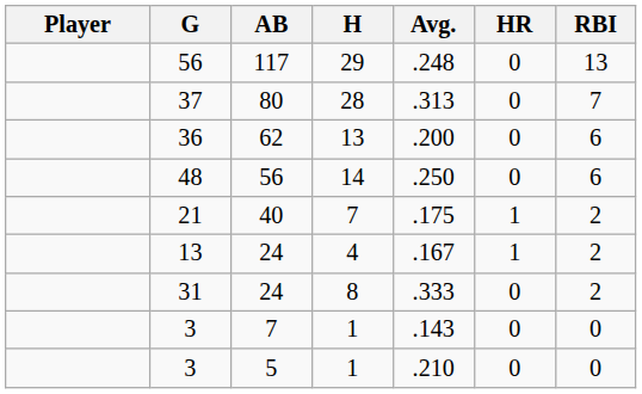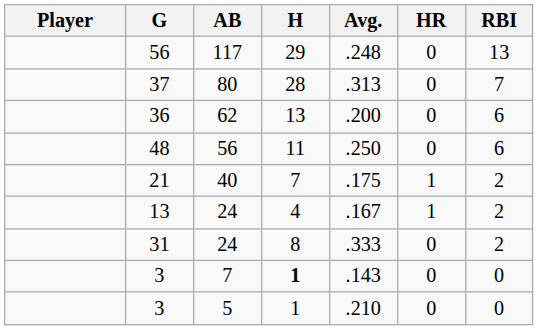48 | H: 14 -> 11
3 / 7 | H: normal -> bold
